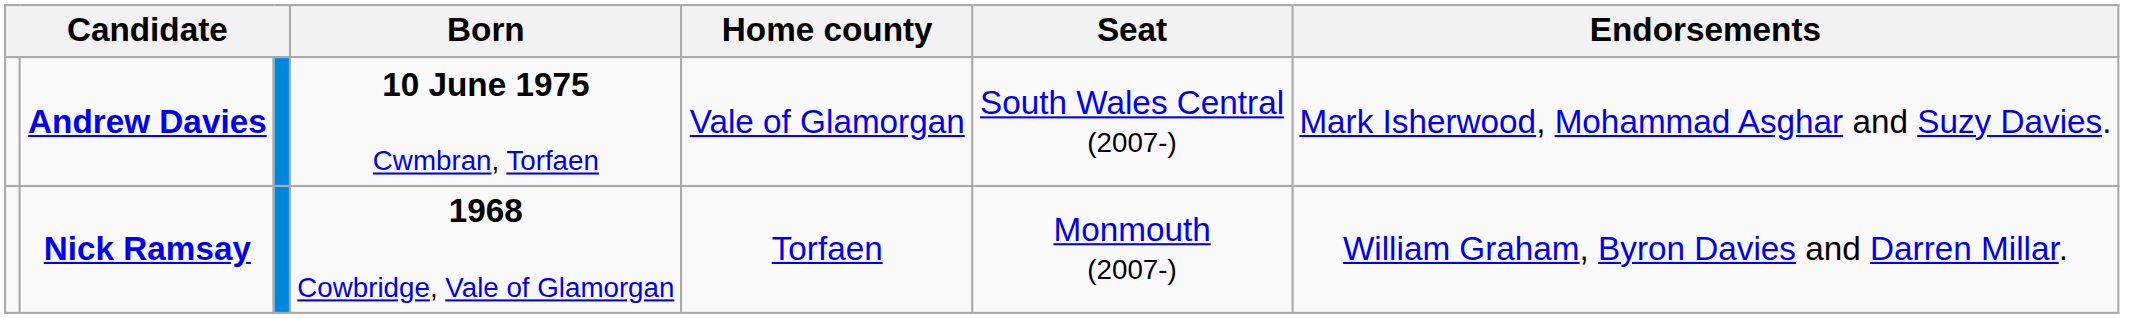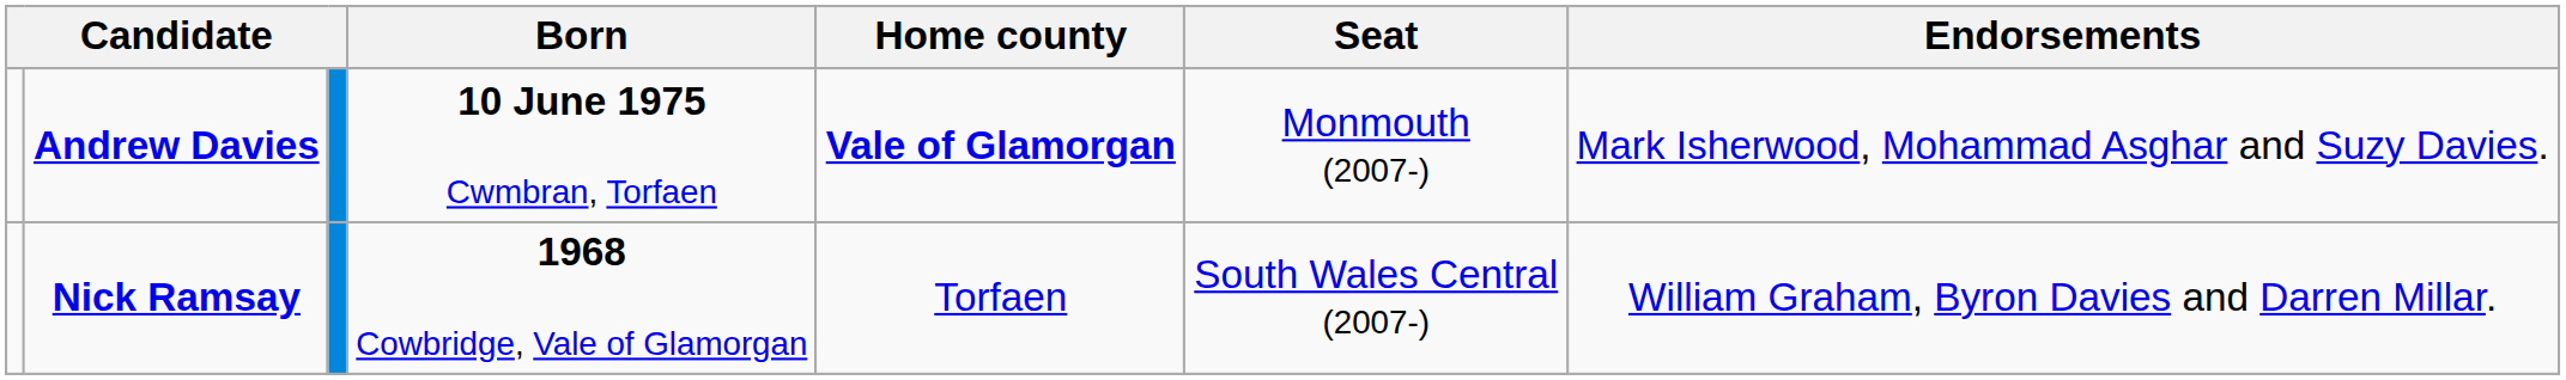Andrew Davies | Home county: normal -> bold
Andrew Davies | Seat: South Wales Central (2007-) -> Monmouth (2007-)
Nick Ramsay | Seat: Monmouth (2007-) -> South Wales Central (2007-)
